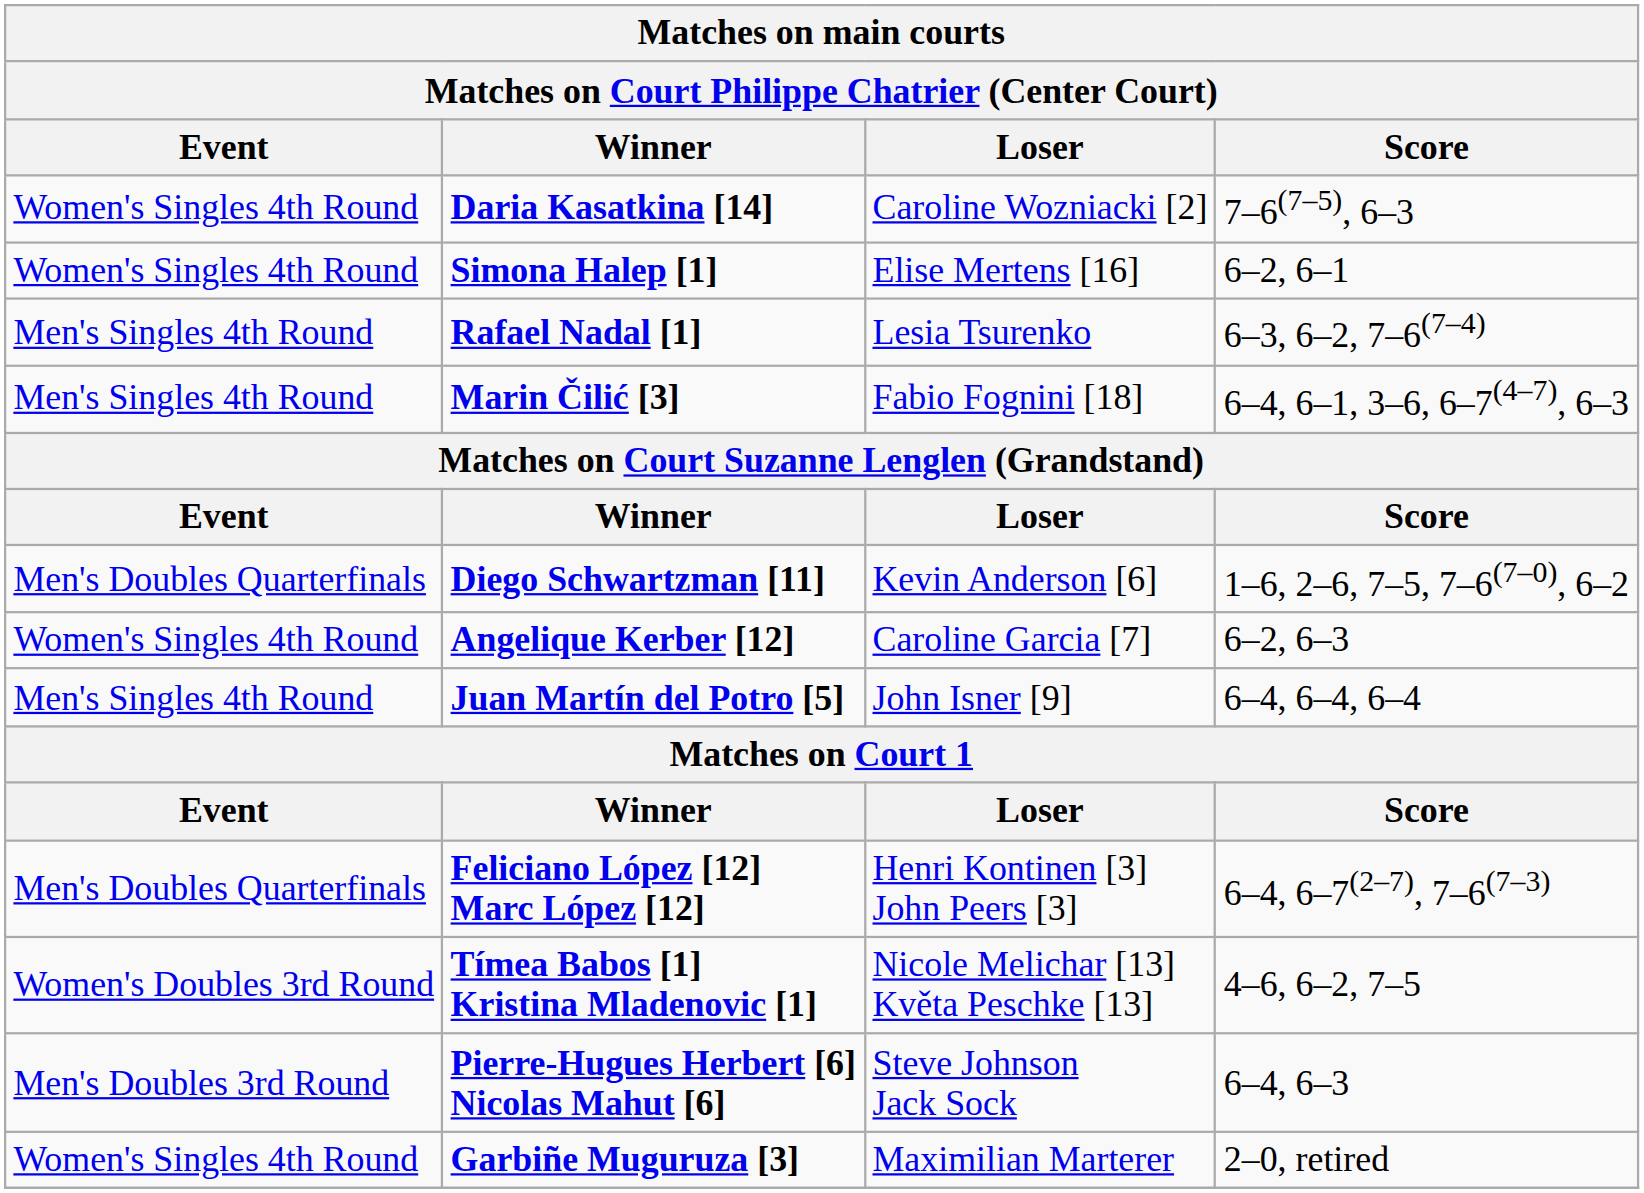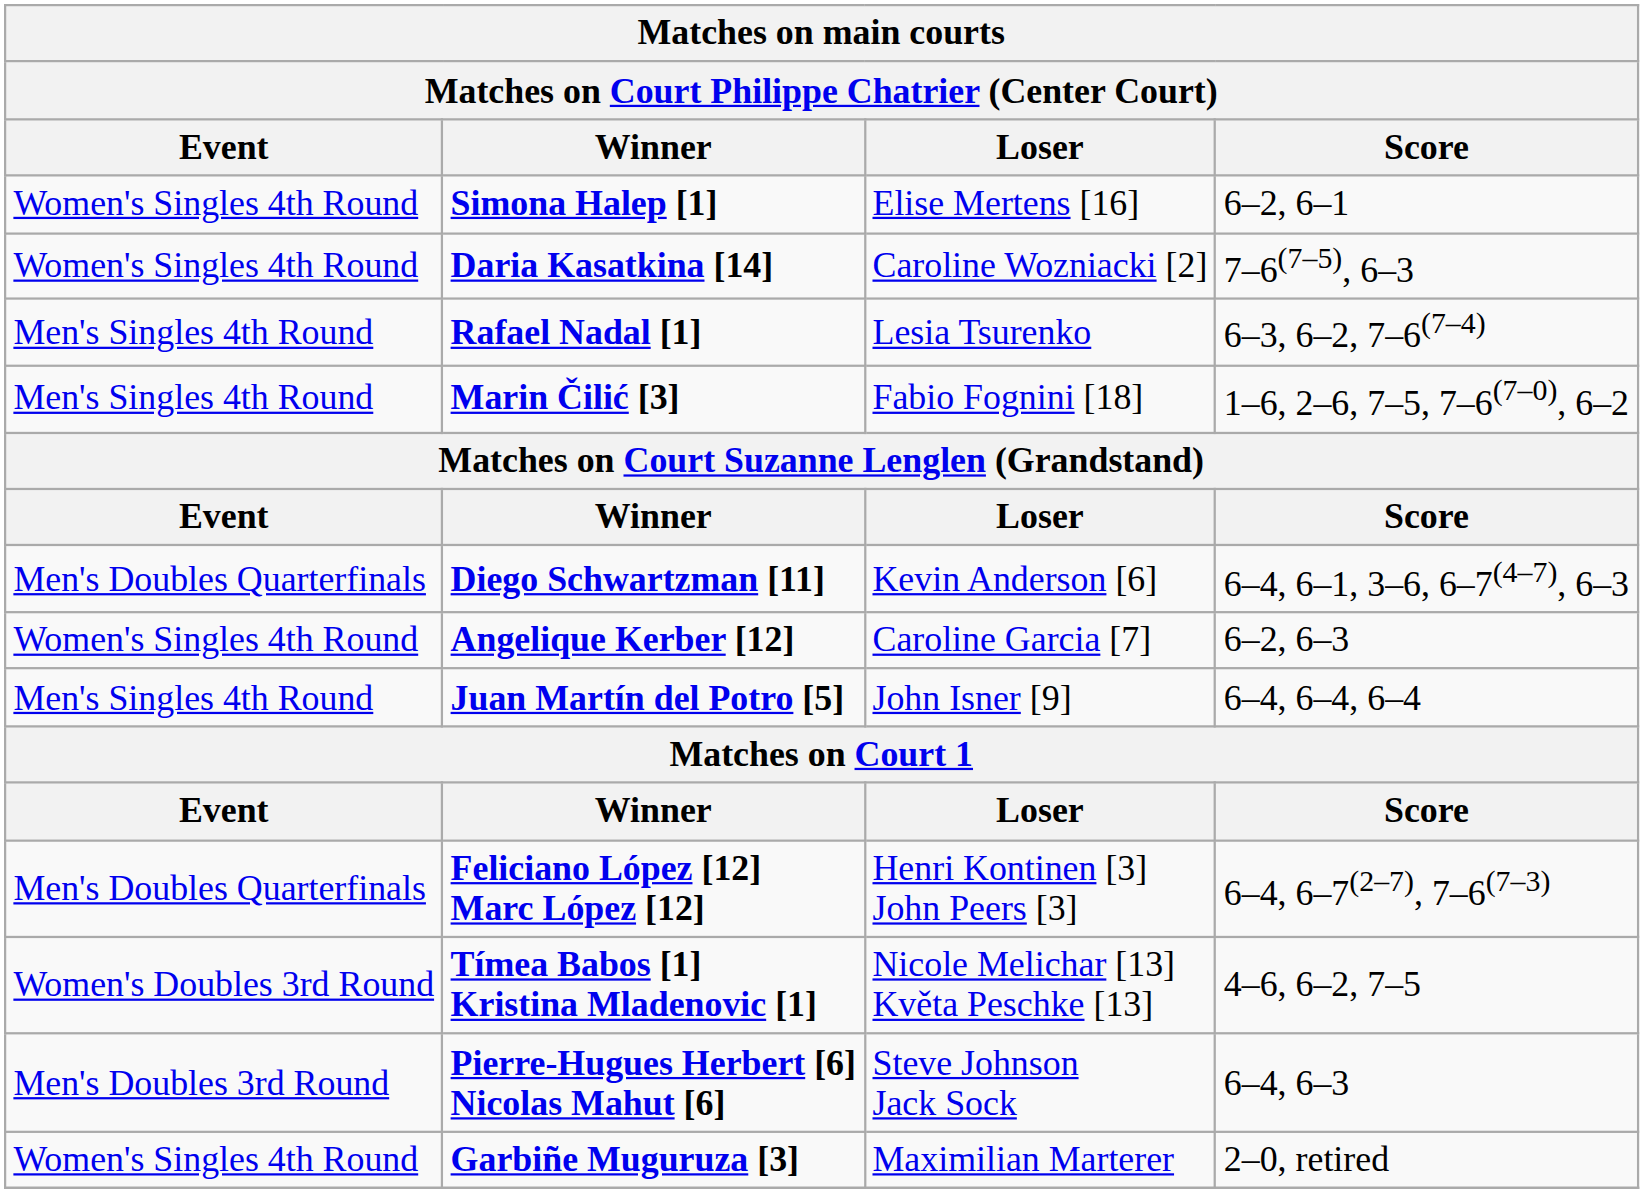rows swapped: Simona Halep [1] <-> Daria Kasatkina [14]
Marin Čilić [3] | Score: 6–4, 6–1, 3–6, 6–7(4–7), 6–3 -> 1–6, 2–6, 7–5, 7–6(7–0), 6–2
Diego Schwartzman [11] | Score: 1–6, 2–6, 7–5, 7–6(7–0), 6–2 -> 6–4, 6–1, 3–6, 6–7(4–7), 6–3
